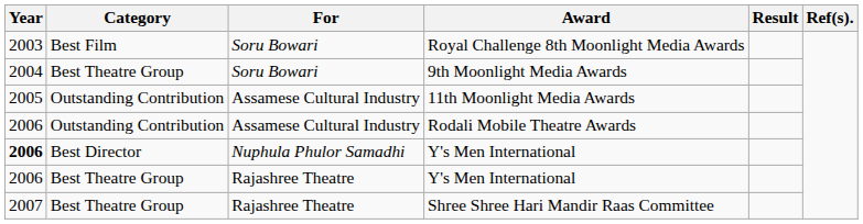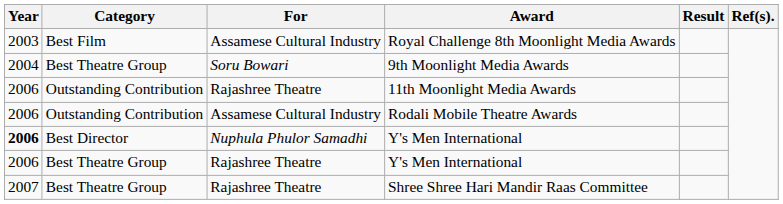Royal Challenge 8th Moonlight Media Awards | For: Soru Bowari -> Assamese Cultural Industry
11th Moonlight Media Awards | Year: 2005 -> 2006
11th Moonlight Media Awards | For: Assamese Cultural Industry -> Rajashree Theatre
